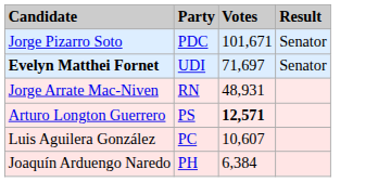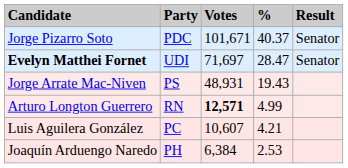+ column: % | 40.37 | 28.47 | 19.43 | 4.99 | 4.21 | 2.53
Jorge Arrate Mac-Niven | Party: RN -> PS
Arturo Longton Guerrero | Party: PS -> RN
